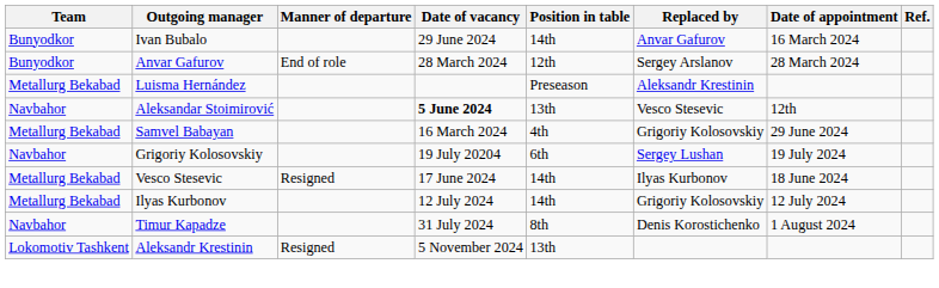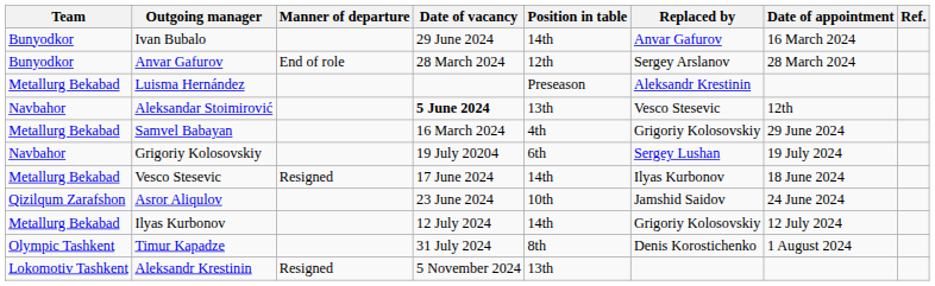+ row: Qizilqum Zarafshon | Asror Aliqulov | 23 June 2024 | 10th | Jamshid Saidov | 24 June 2024
Timur Kapadze | Team: Navbahor -> Olympic Tashkent
